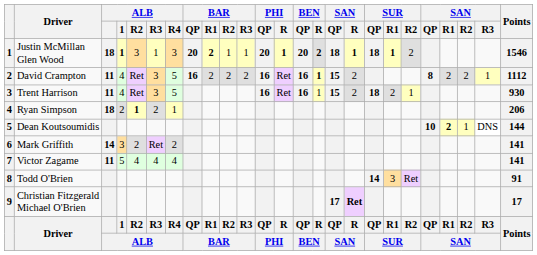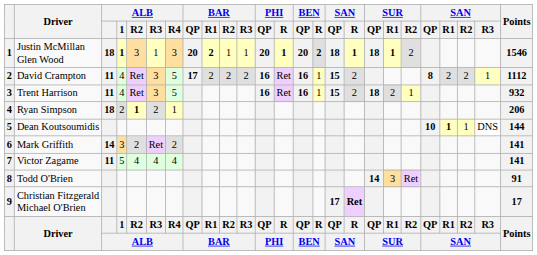David Crampton | BAR / QP: 16 -> 17
David Crampton | BEN / R: bold -> normal
Trent Harrison | Points: 930 -> 932
Dean Koutsoumidis | SAN / R1: 2 -> 1
